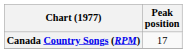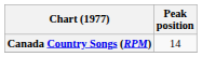Canada Country Songs (RPM) | Peak position: 17 -> 14
